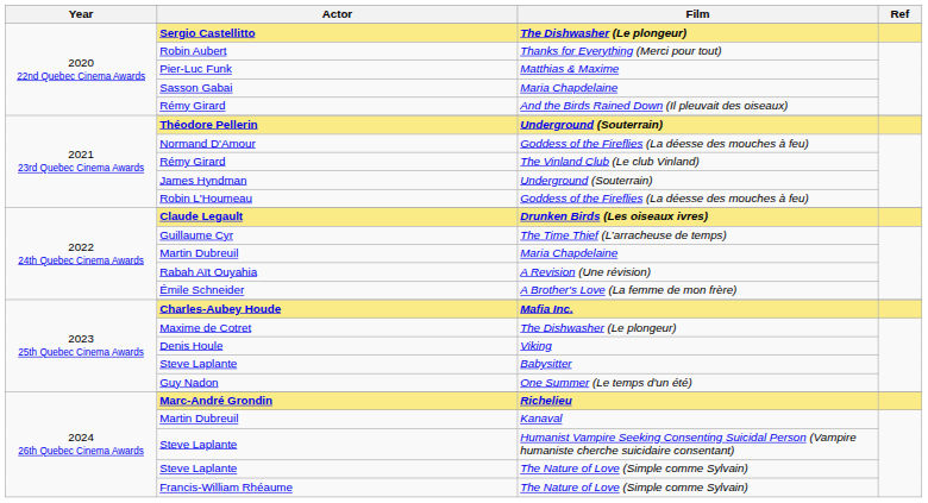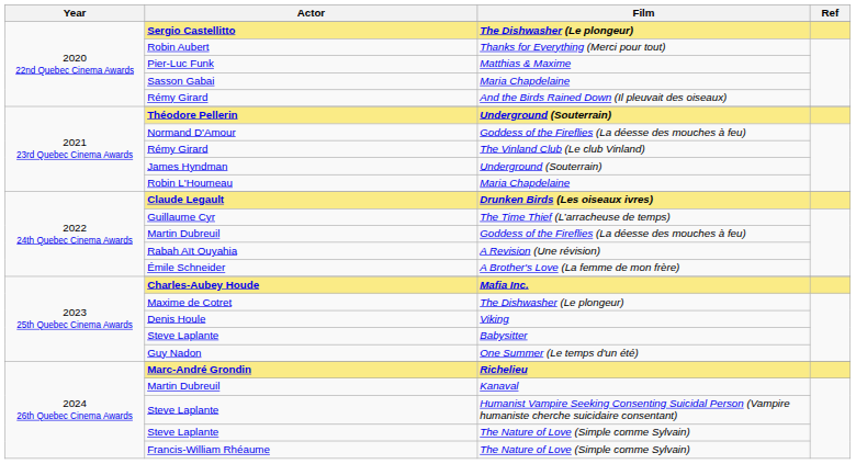Robin L'Houmeau | Film: Goddess of the Fireflies (La déesse des mouches à feu) -> Maria Chapdelaine
2022 24th Quebec Cinema Awards / Martin Dubreuil | Film: Maria Chapdelaine -> Goddess of the Fireflies (La déesse des mouches à feu)
